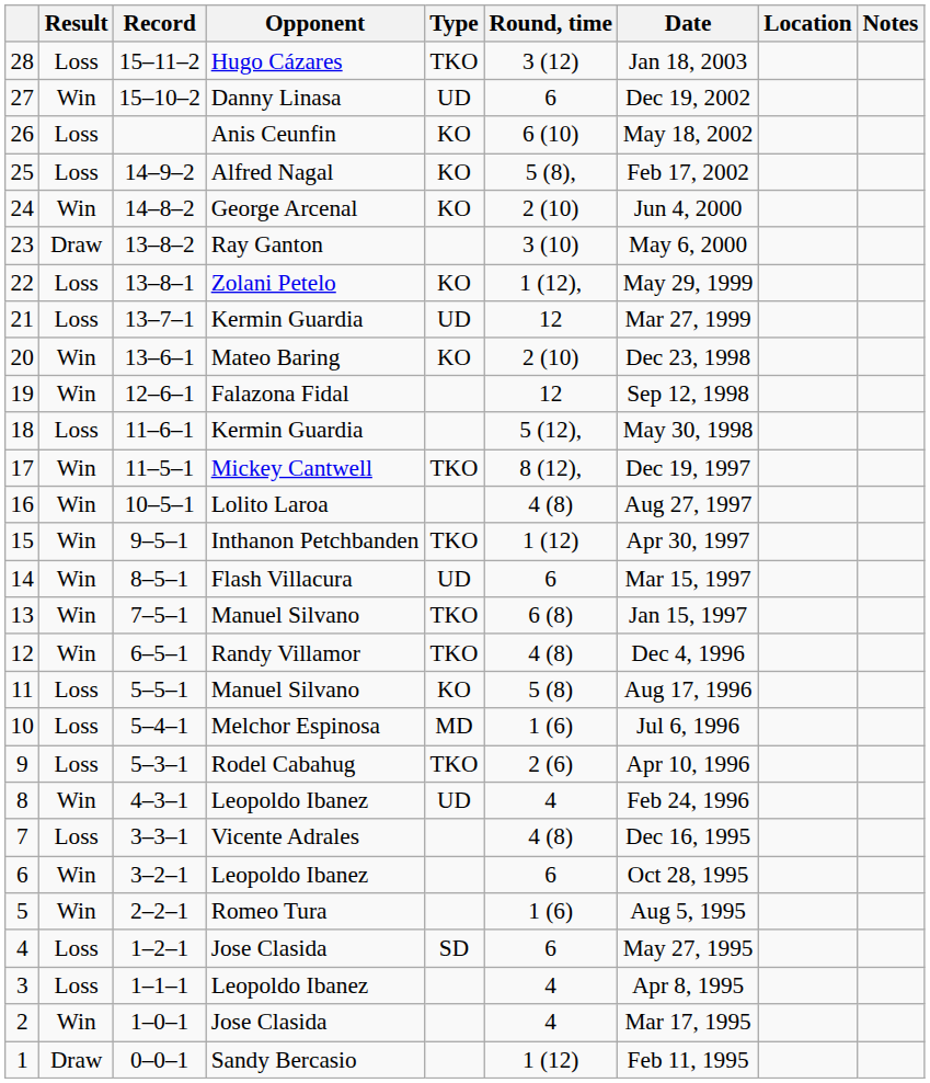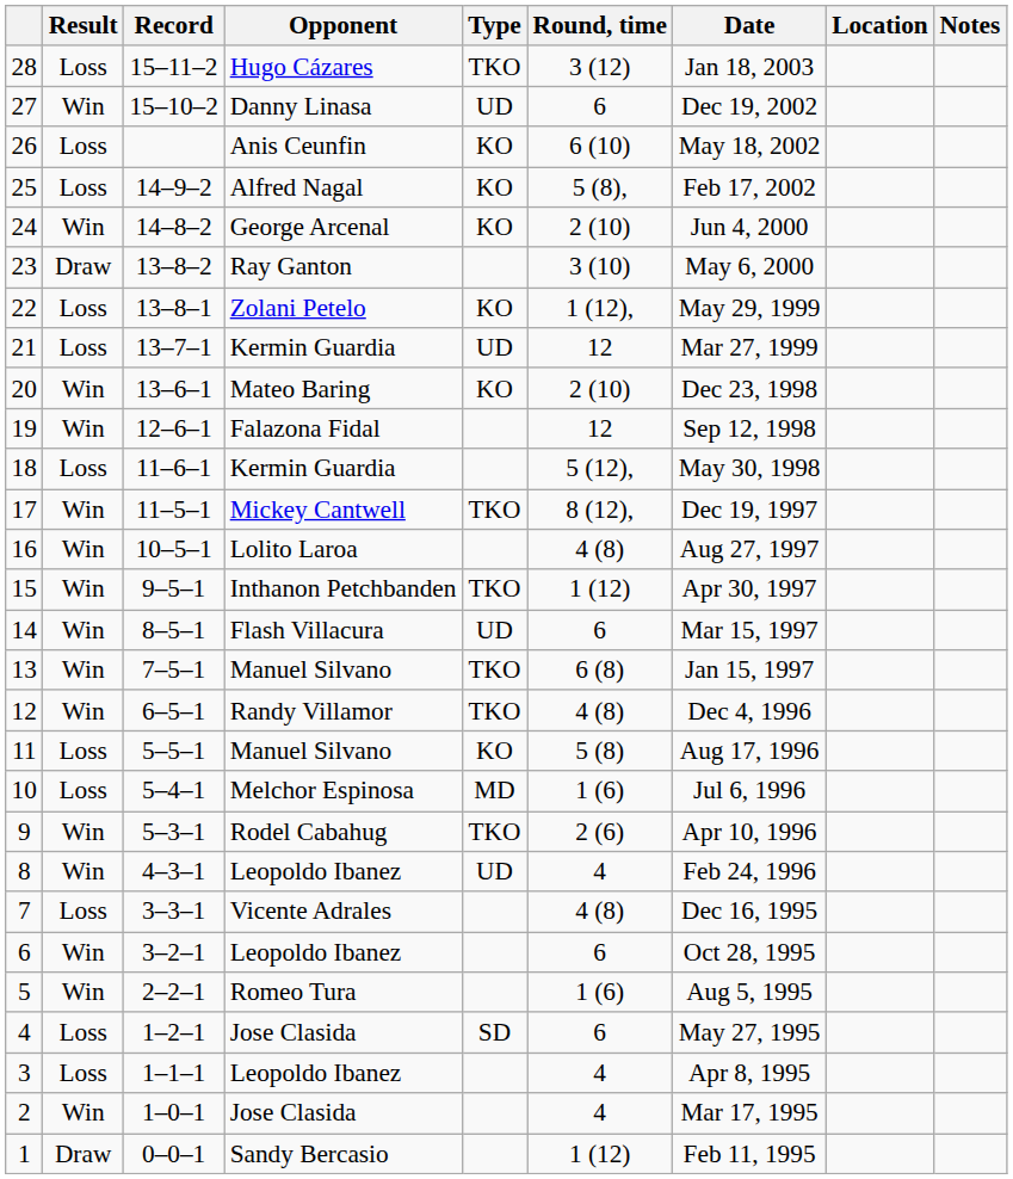9 | Result: Loss -> Win
